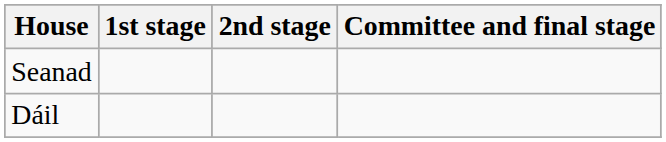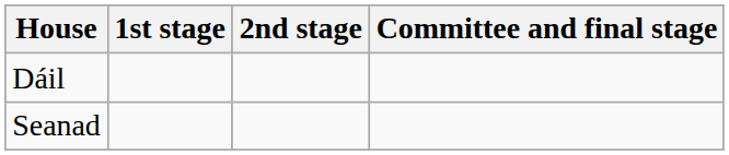rows swapped: Dáil <-> Seanad
